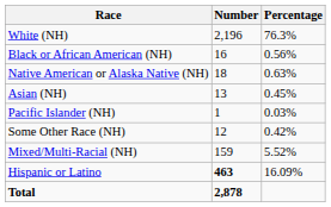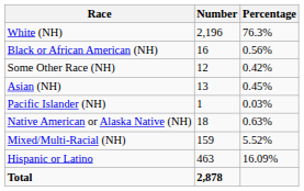rows swapped: Native American or Alaska Native (NH) <-> Some Other Race (NH)
Hispanic or Latino | Number: bold -> normal
